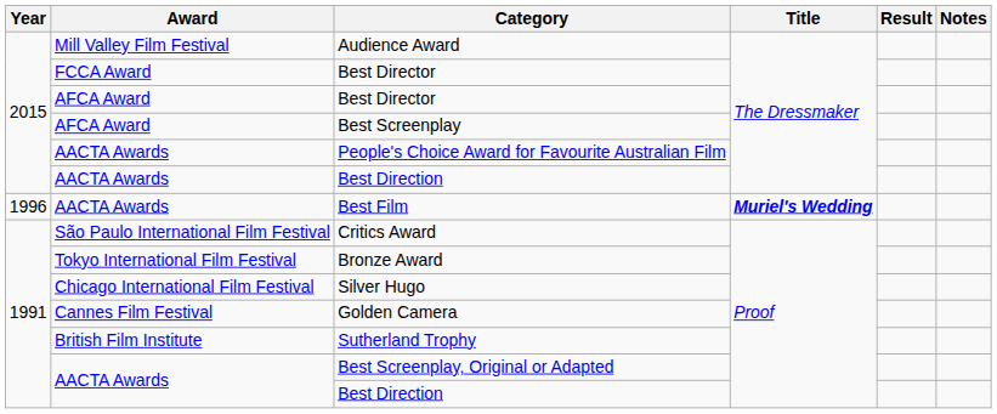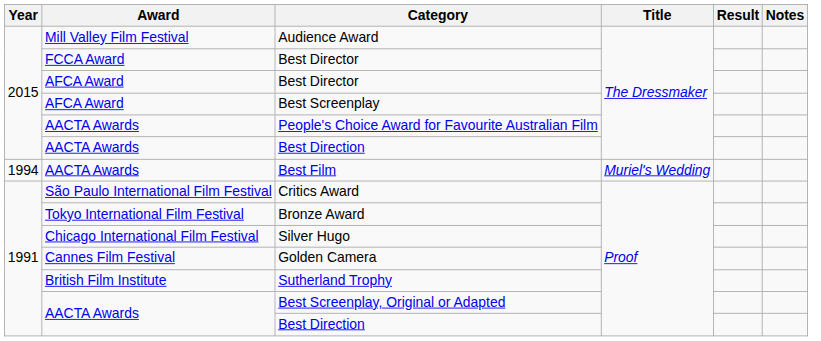Best Film | Year: 1996 -> 1994
Best Film | Title: bold -> normal
